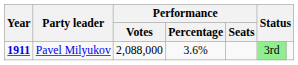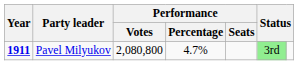Pavel Milyukov | Performance / Votes: 2,088,000 -> 2,080,800
Pavel Milyukov | Performance / Percentage: 3.6% -> 4.7%
